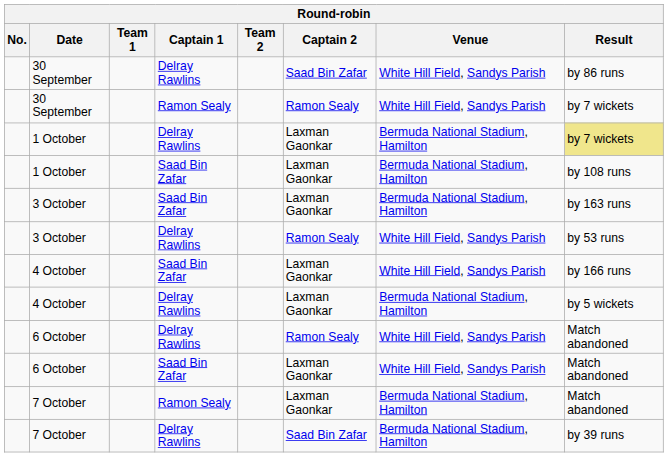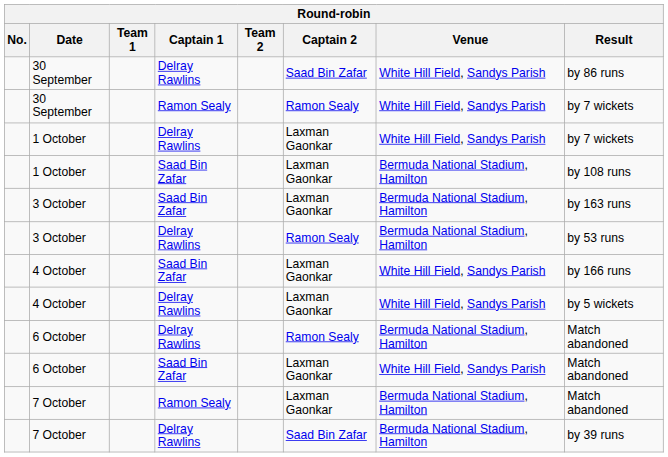1 October / Delray Rawlins | Venue: Bermuda National Stadium, Hamilton -> White Hill Field, Sandys Parish
1 October / Delray Rawlins | Result: khaki background -> no background
3 October / Delray Rawlins | Venue: White Hill Field, Sandys Parish -> Bermuda National Stadium, Hamilton
4 October / Delray Rawlins | Venue: Bermuda National Stadium, Hamilton -> White Hill Field, Sandys Parish
6 October / Delray Rawlins | Venue: White Hill Field, Sandys Parish -> Bermuda National Stadium, Hamilton
